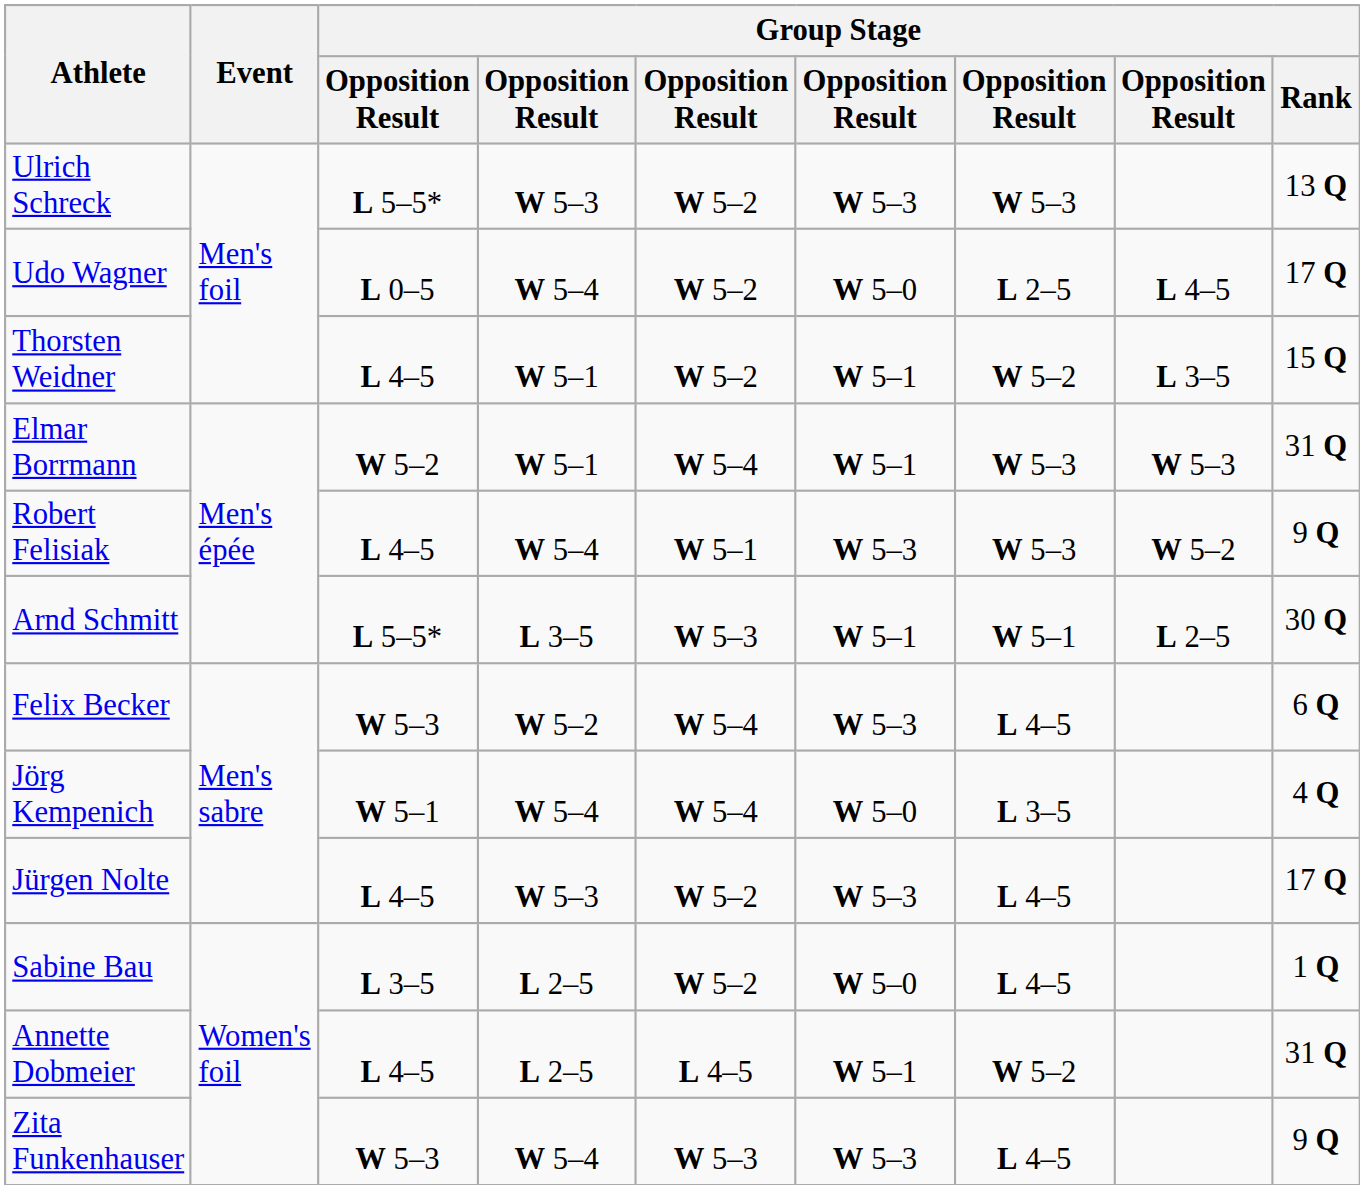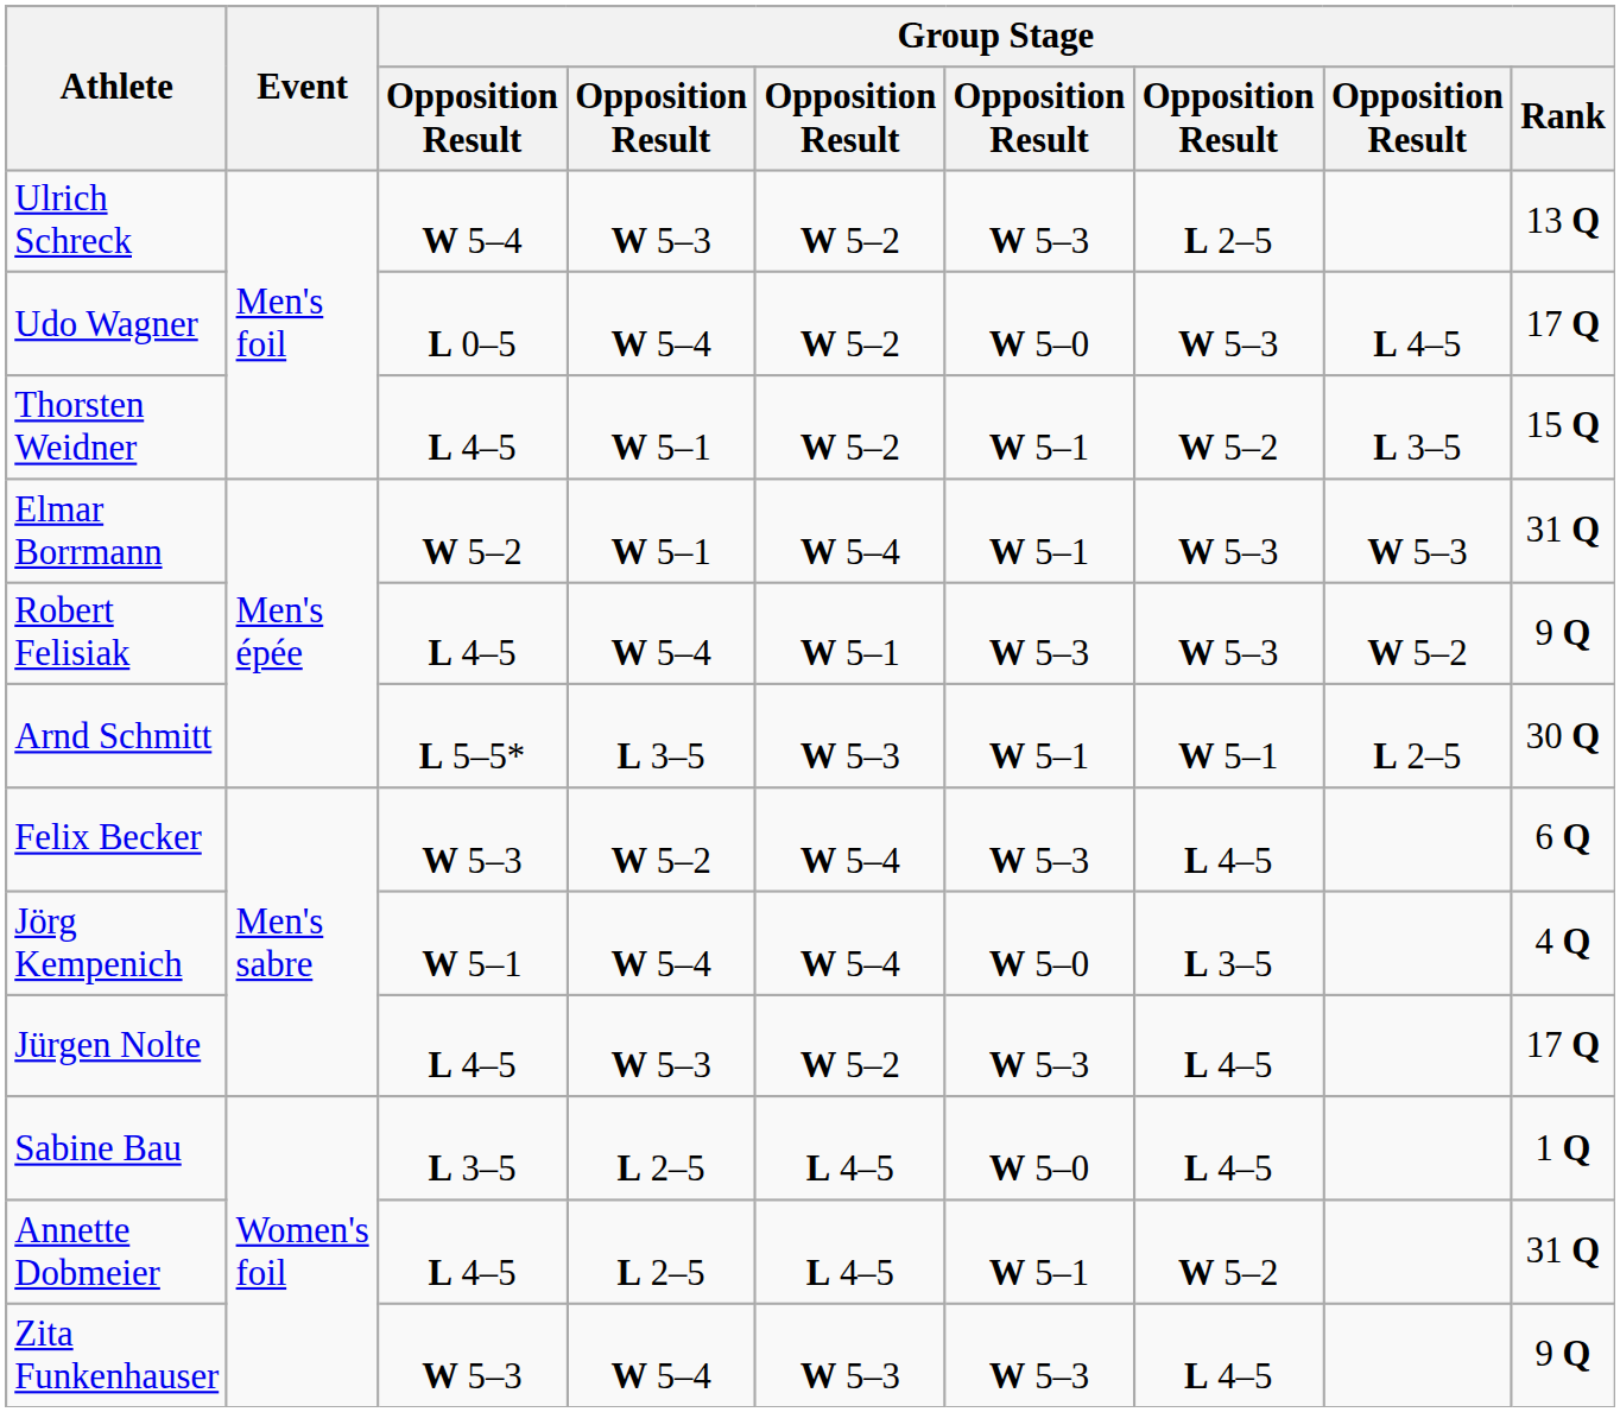Ulrich Schreck | column 3: L 5–5* -> W 5–4
Ulrich Schreck | column 7: W 5–3 -> L 2–5
Udo Wagner | column 7: L 2–5 -> W 5–3
Sabine Bau | column 5: W 5–2 -> L 4–5
